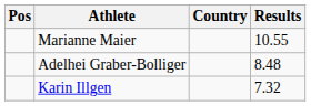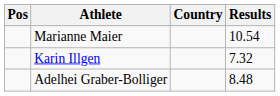Marianne Maier | Results: 10.55 -> 10.54
rows swapped: Karin Illgen <-> Adelhei Graber-Bolliger
